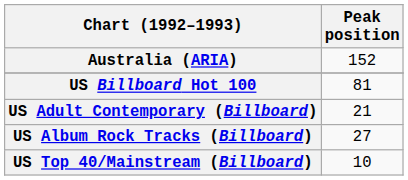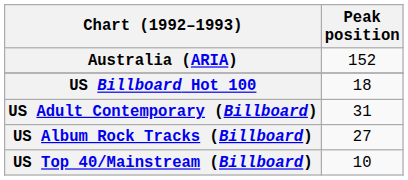US Billboard Hot 100 | Peak position: 81 -> 18
US Adult Contemporary (Billboard) | Peak position: 21 -> 31
